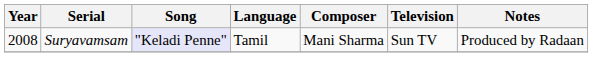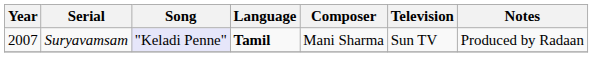Suryavamsam | Year: 2008 -> 2007
Suryavamsam | Language: normal -> bold
